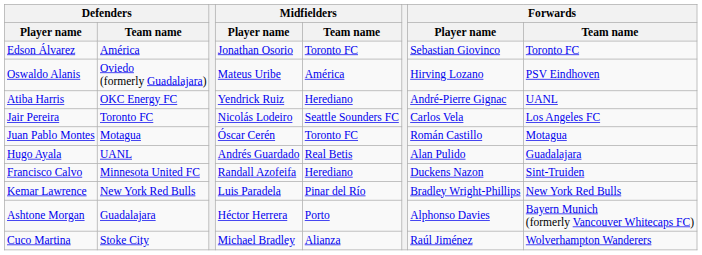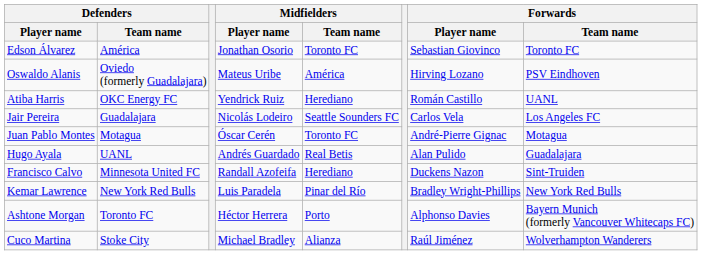Atiba Harris | Forwards / Player name: André-Pierre Gignac -> Román Castillo
Jair Pereira | Defenders / Team name: Toronto FC -> Guadalajara
Juan Pablo Montes | Forwards / Player name: Román Castillo -> André-Pierre Gignac
Ashtone Morgan | Defenders / Team name: Guadalajara -> Toronto FC
